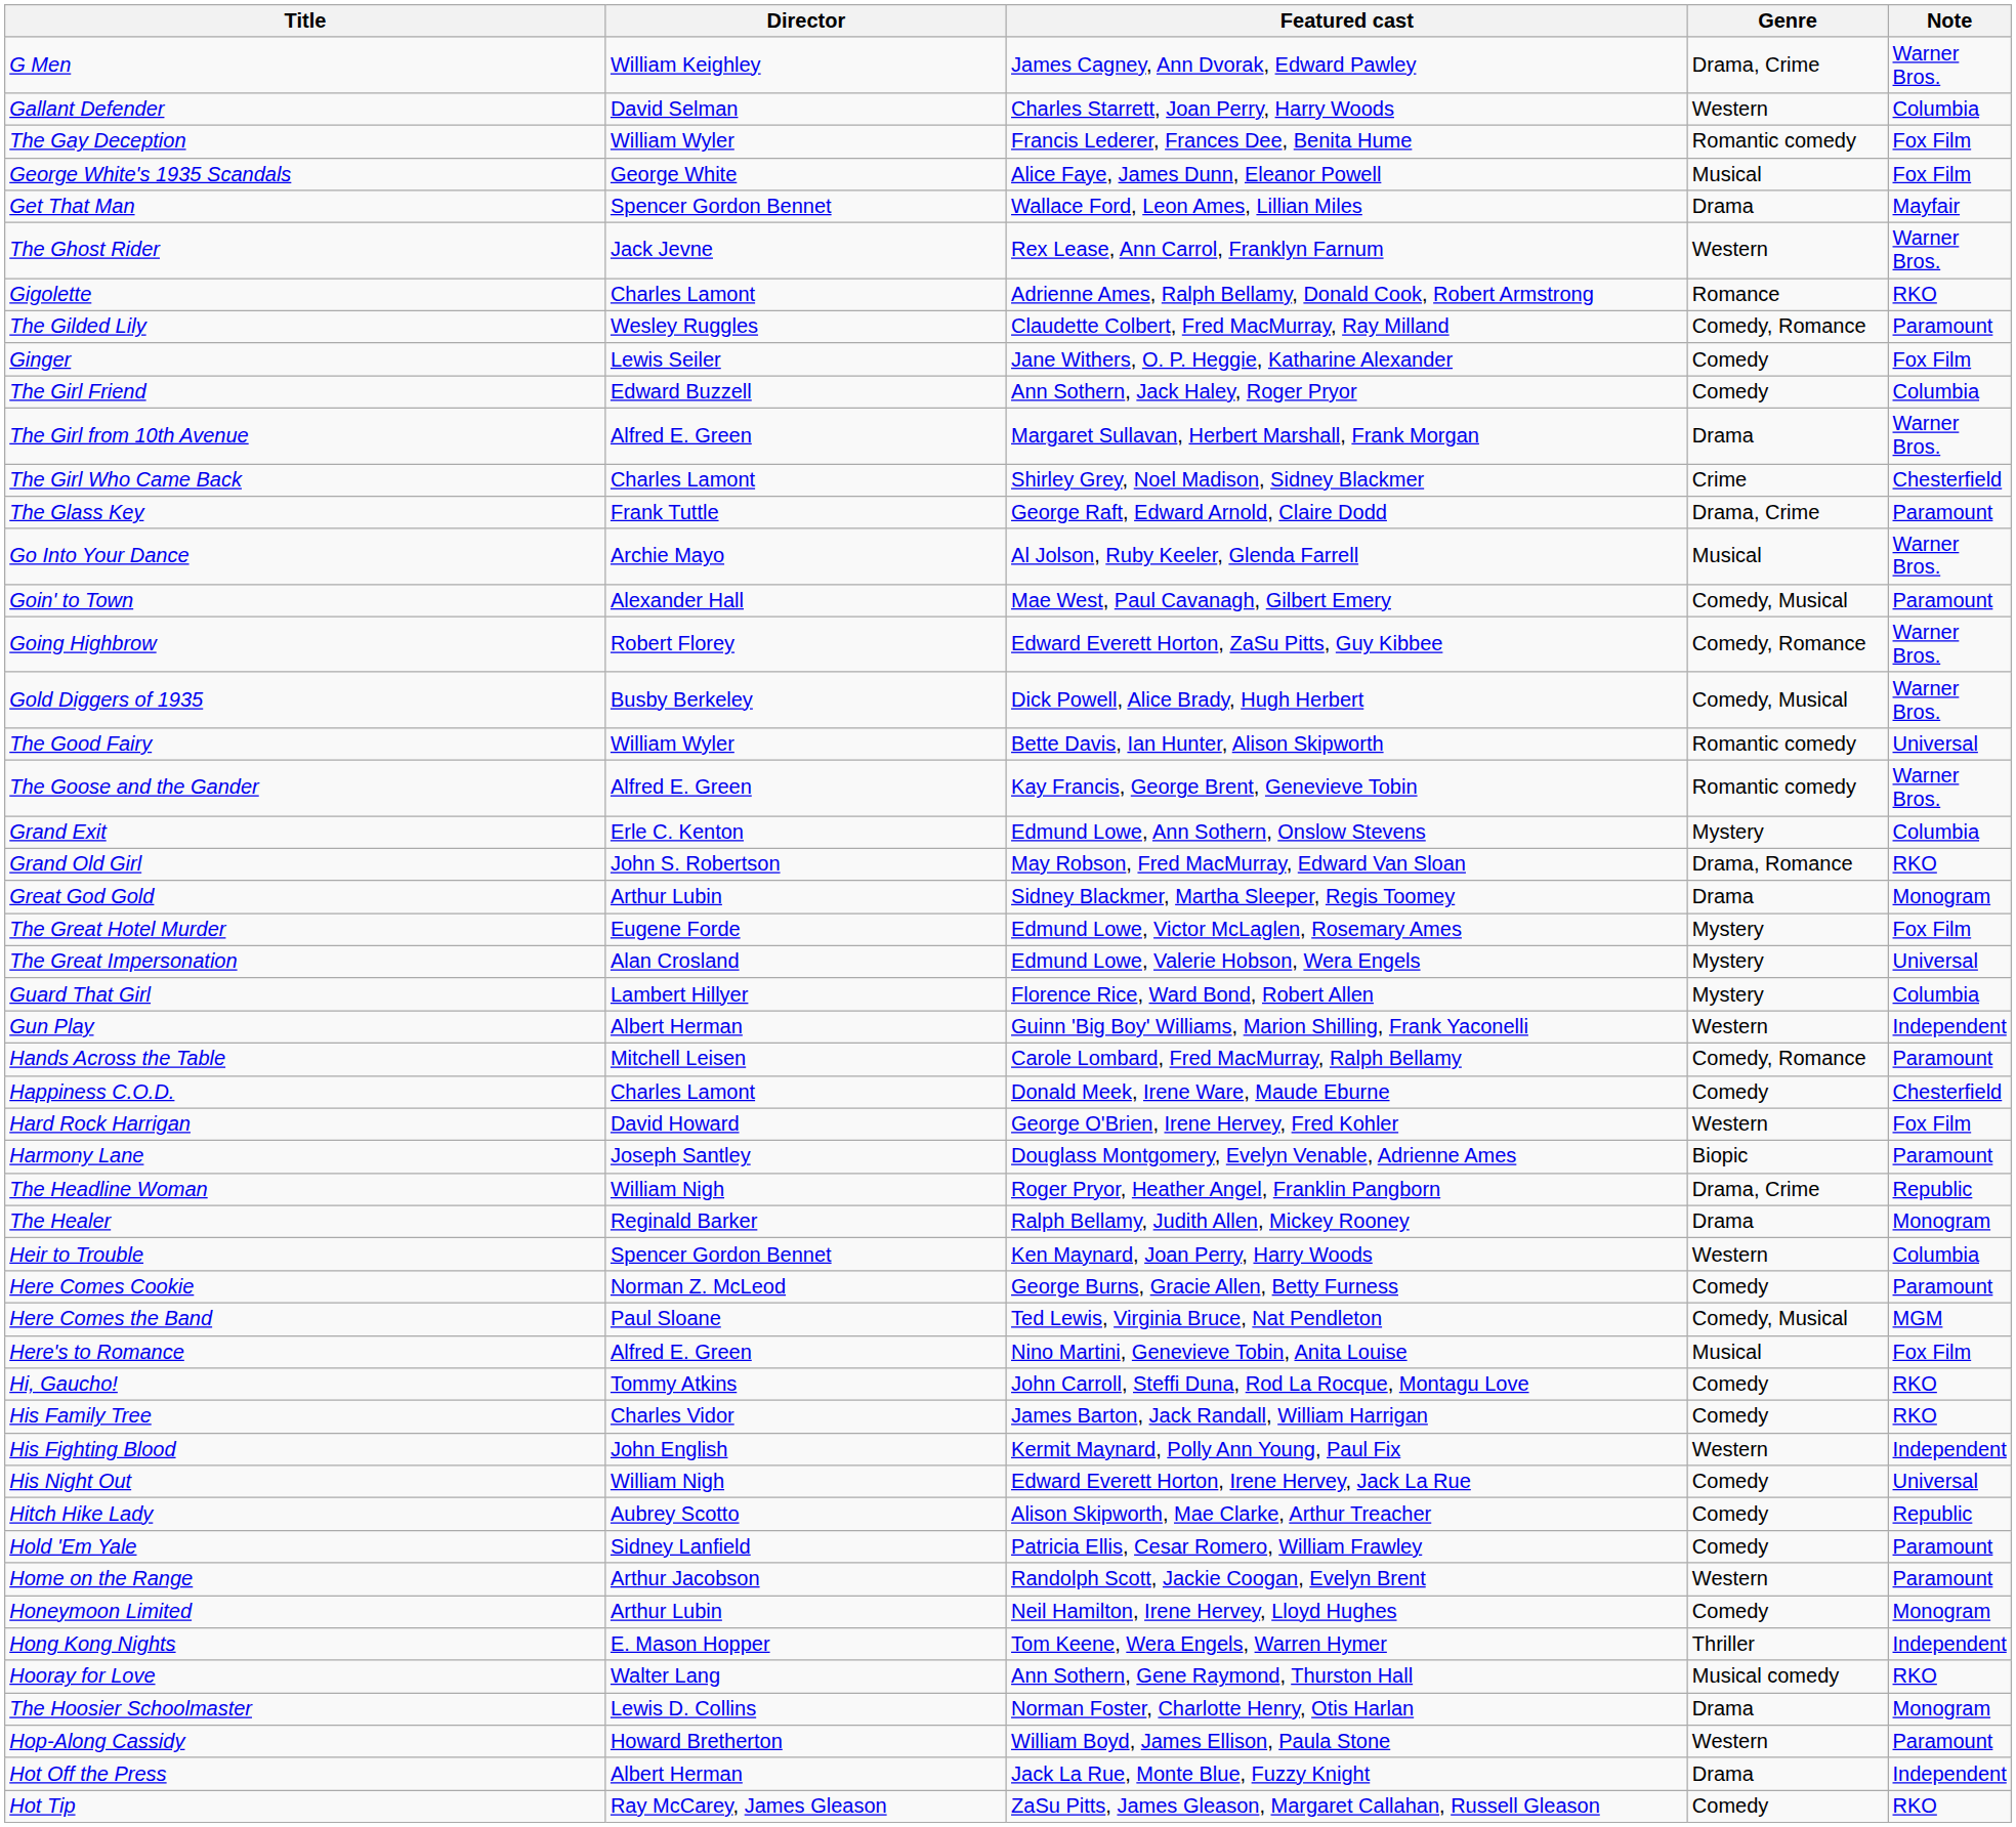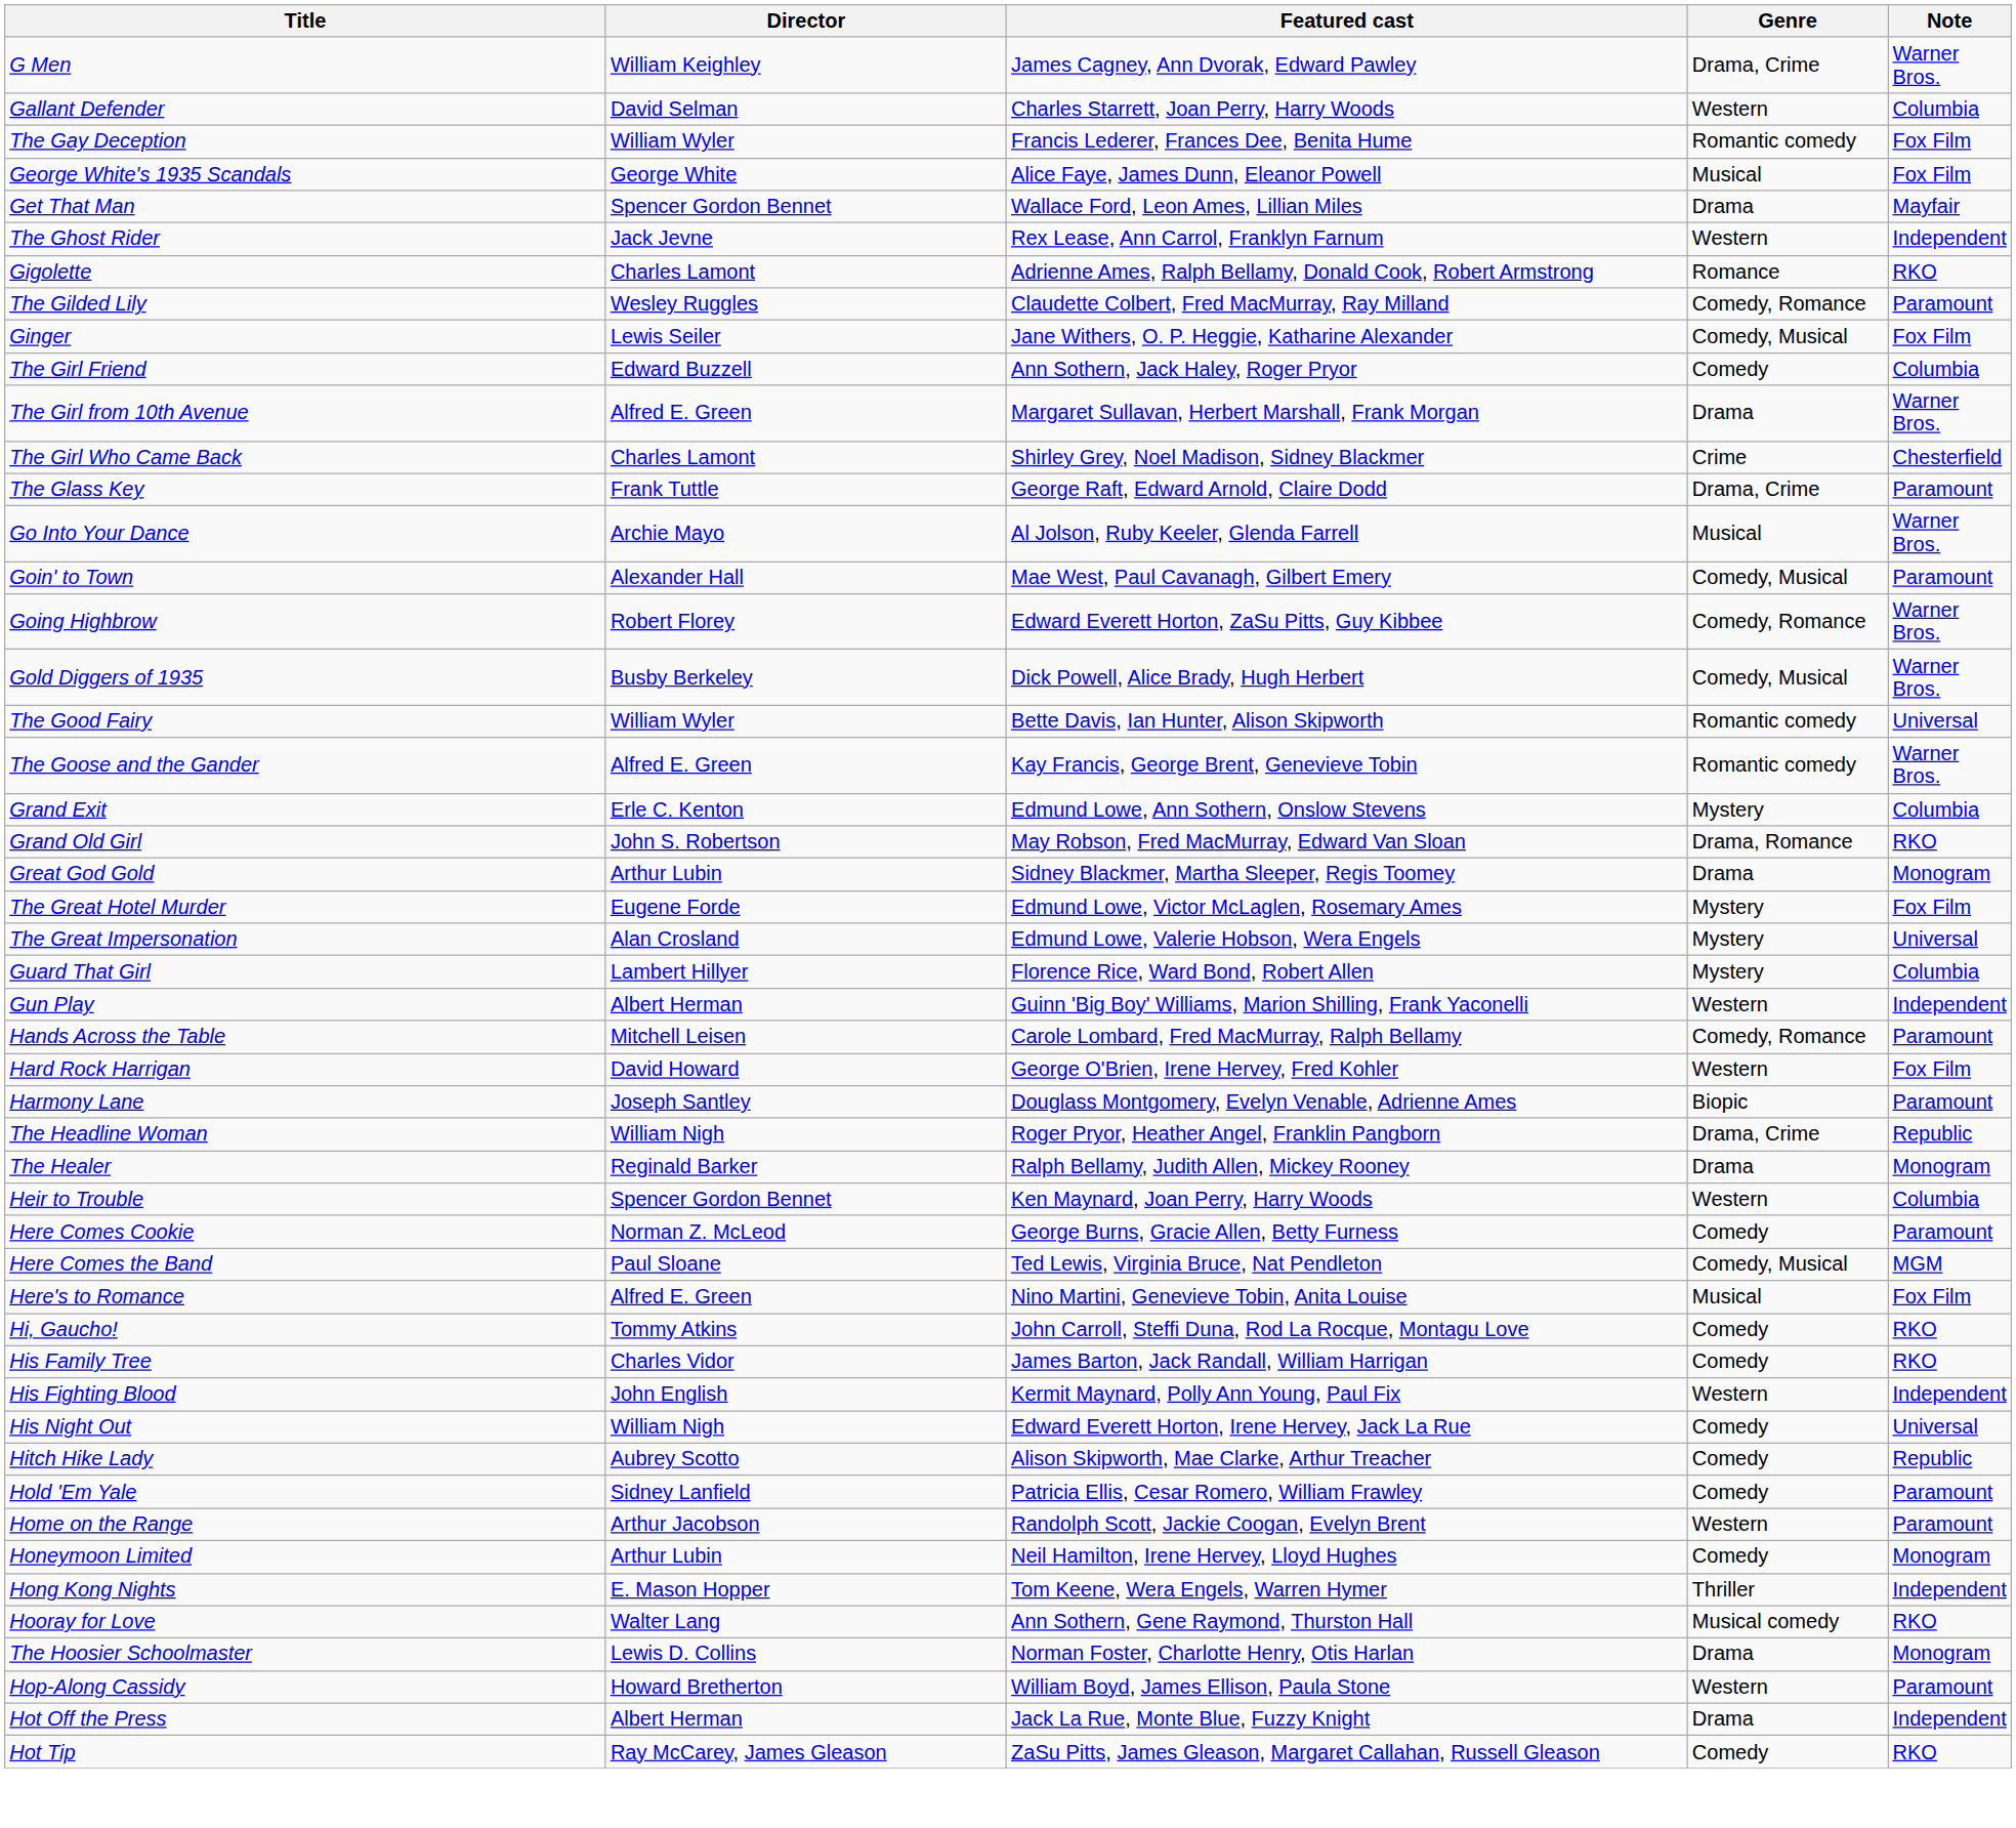The Ghost Rider | Note: Warner Bros. -> Independent
Ginger | Genre: Comedy -> Comedy, Musical
- row: Happiness C.O.D. | Charles Lamont | Donald Meek, Irene Ware, Maude Eburne | Comedy | Chesterfield
